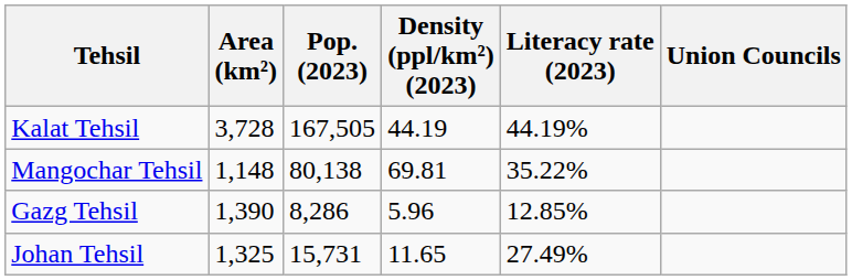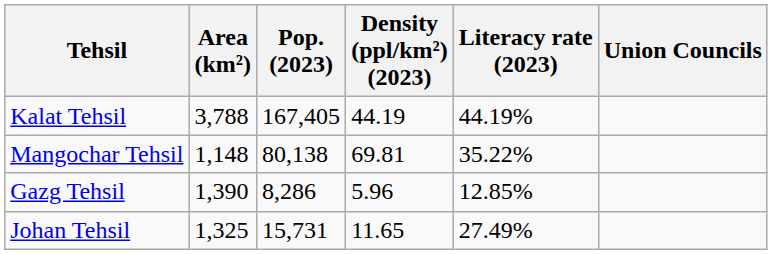Kalat Tehsil | Area (km²): 3,728 -> 3,788
Kalat Tehsil | Pop. (2023): 167,505 -> 167,405
